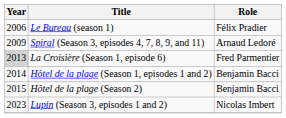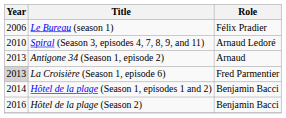Spiral (Season 3, episodes 4, 7, 8, 9, and 11) | Year: 2009 -> 2010
+ row: 2013 | Antigone 34 (Season 1, episode 2) | Arnaud
Hôtel de la plage (Season 2) | Year: 2015 -> 2016
- row: 2023 | Lupin (Season 3, episodes 1 and 2) | Nicolas Imbert
